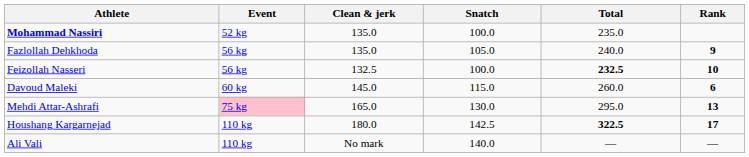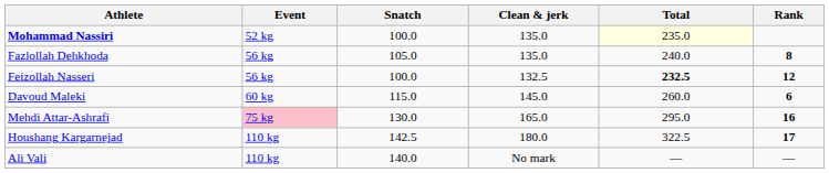columns swapped: Snatch <-> Clean & jerk
Mohammad Nassiri | Total: no background -> lightyellow background
Fazlollah Dehkhoda | Rank: 9 -> 8
Feizollah Nasseri | Rank: 10 -> 12
Mehdi Attar-Ashrafi | Rank: 13 -> 16
Houshang Kargarnejad | Total: bold -> normal
